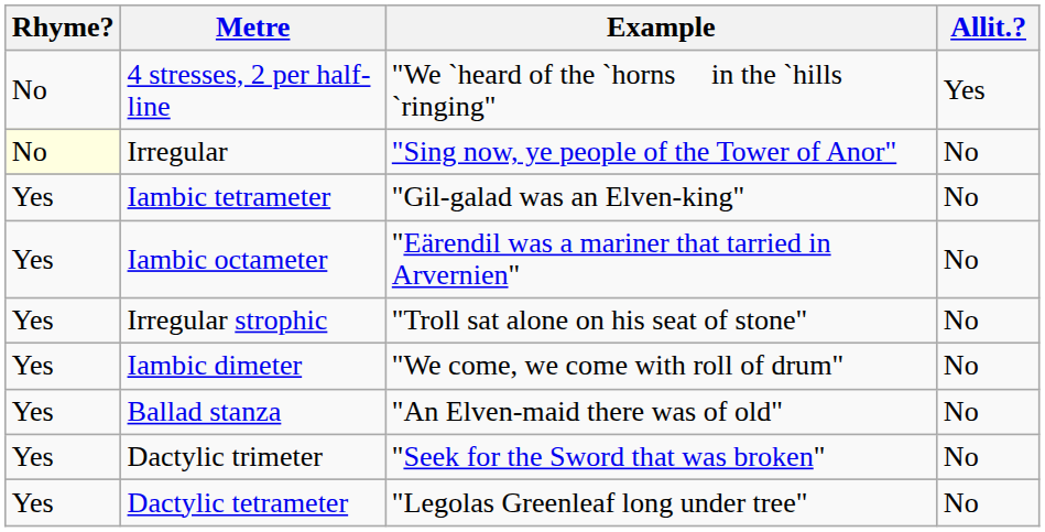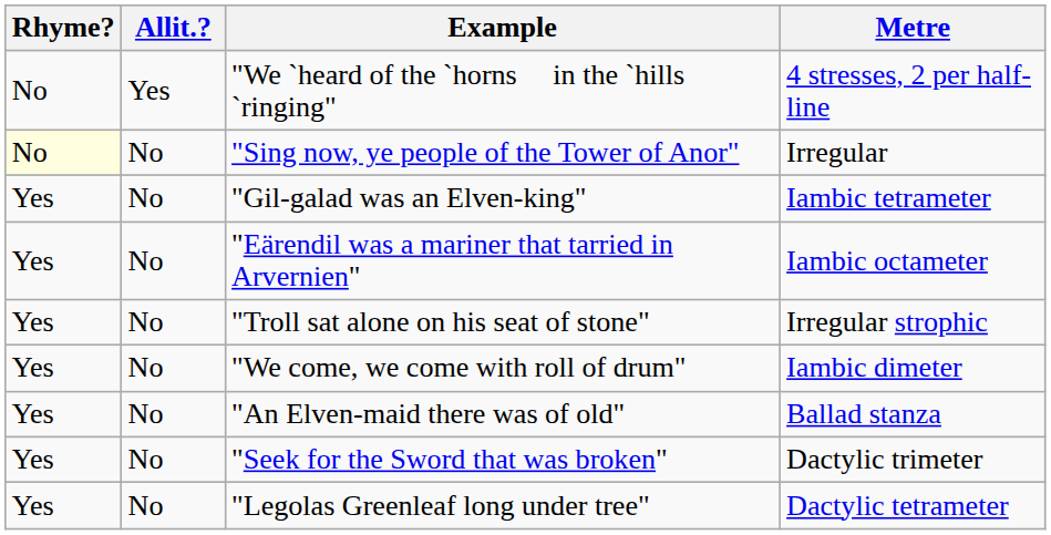columns swapped: Allit.? <-> Metre
